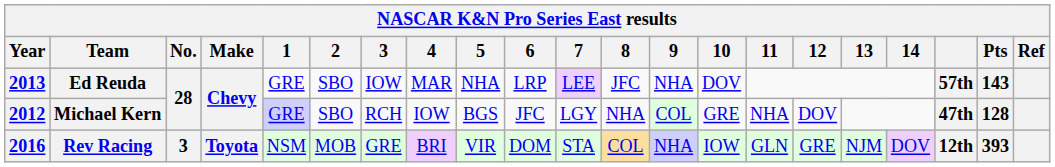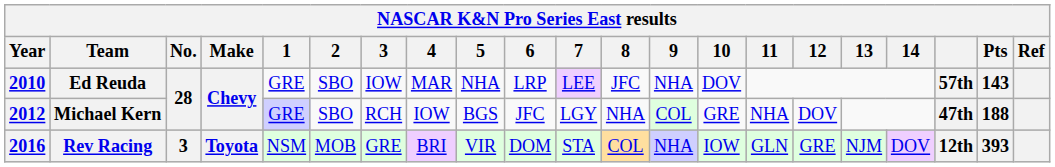Ed Reuda | Year: 2013 -> 2010
Michael Kern | Pts: 128 -> 188
